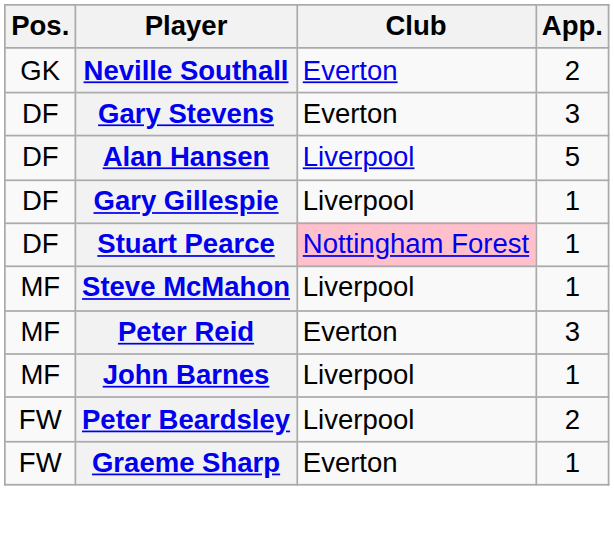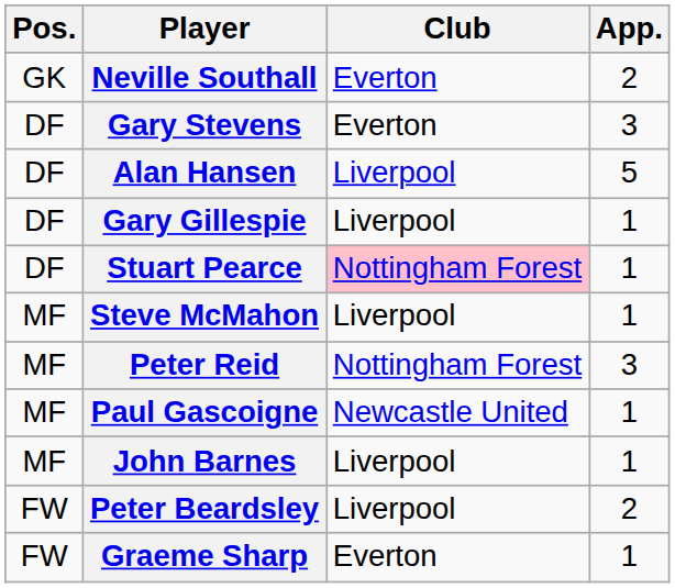Peter Reid | Club: Everton -> Nottingham Forest
+ row: MF | Paul Gascoigne | Newcastle United | 1
